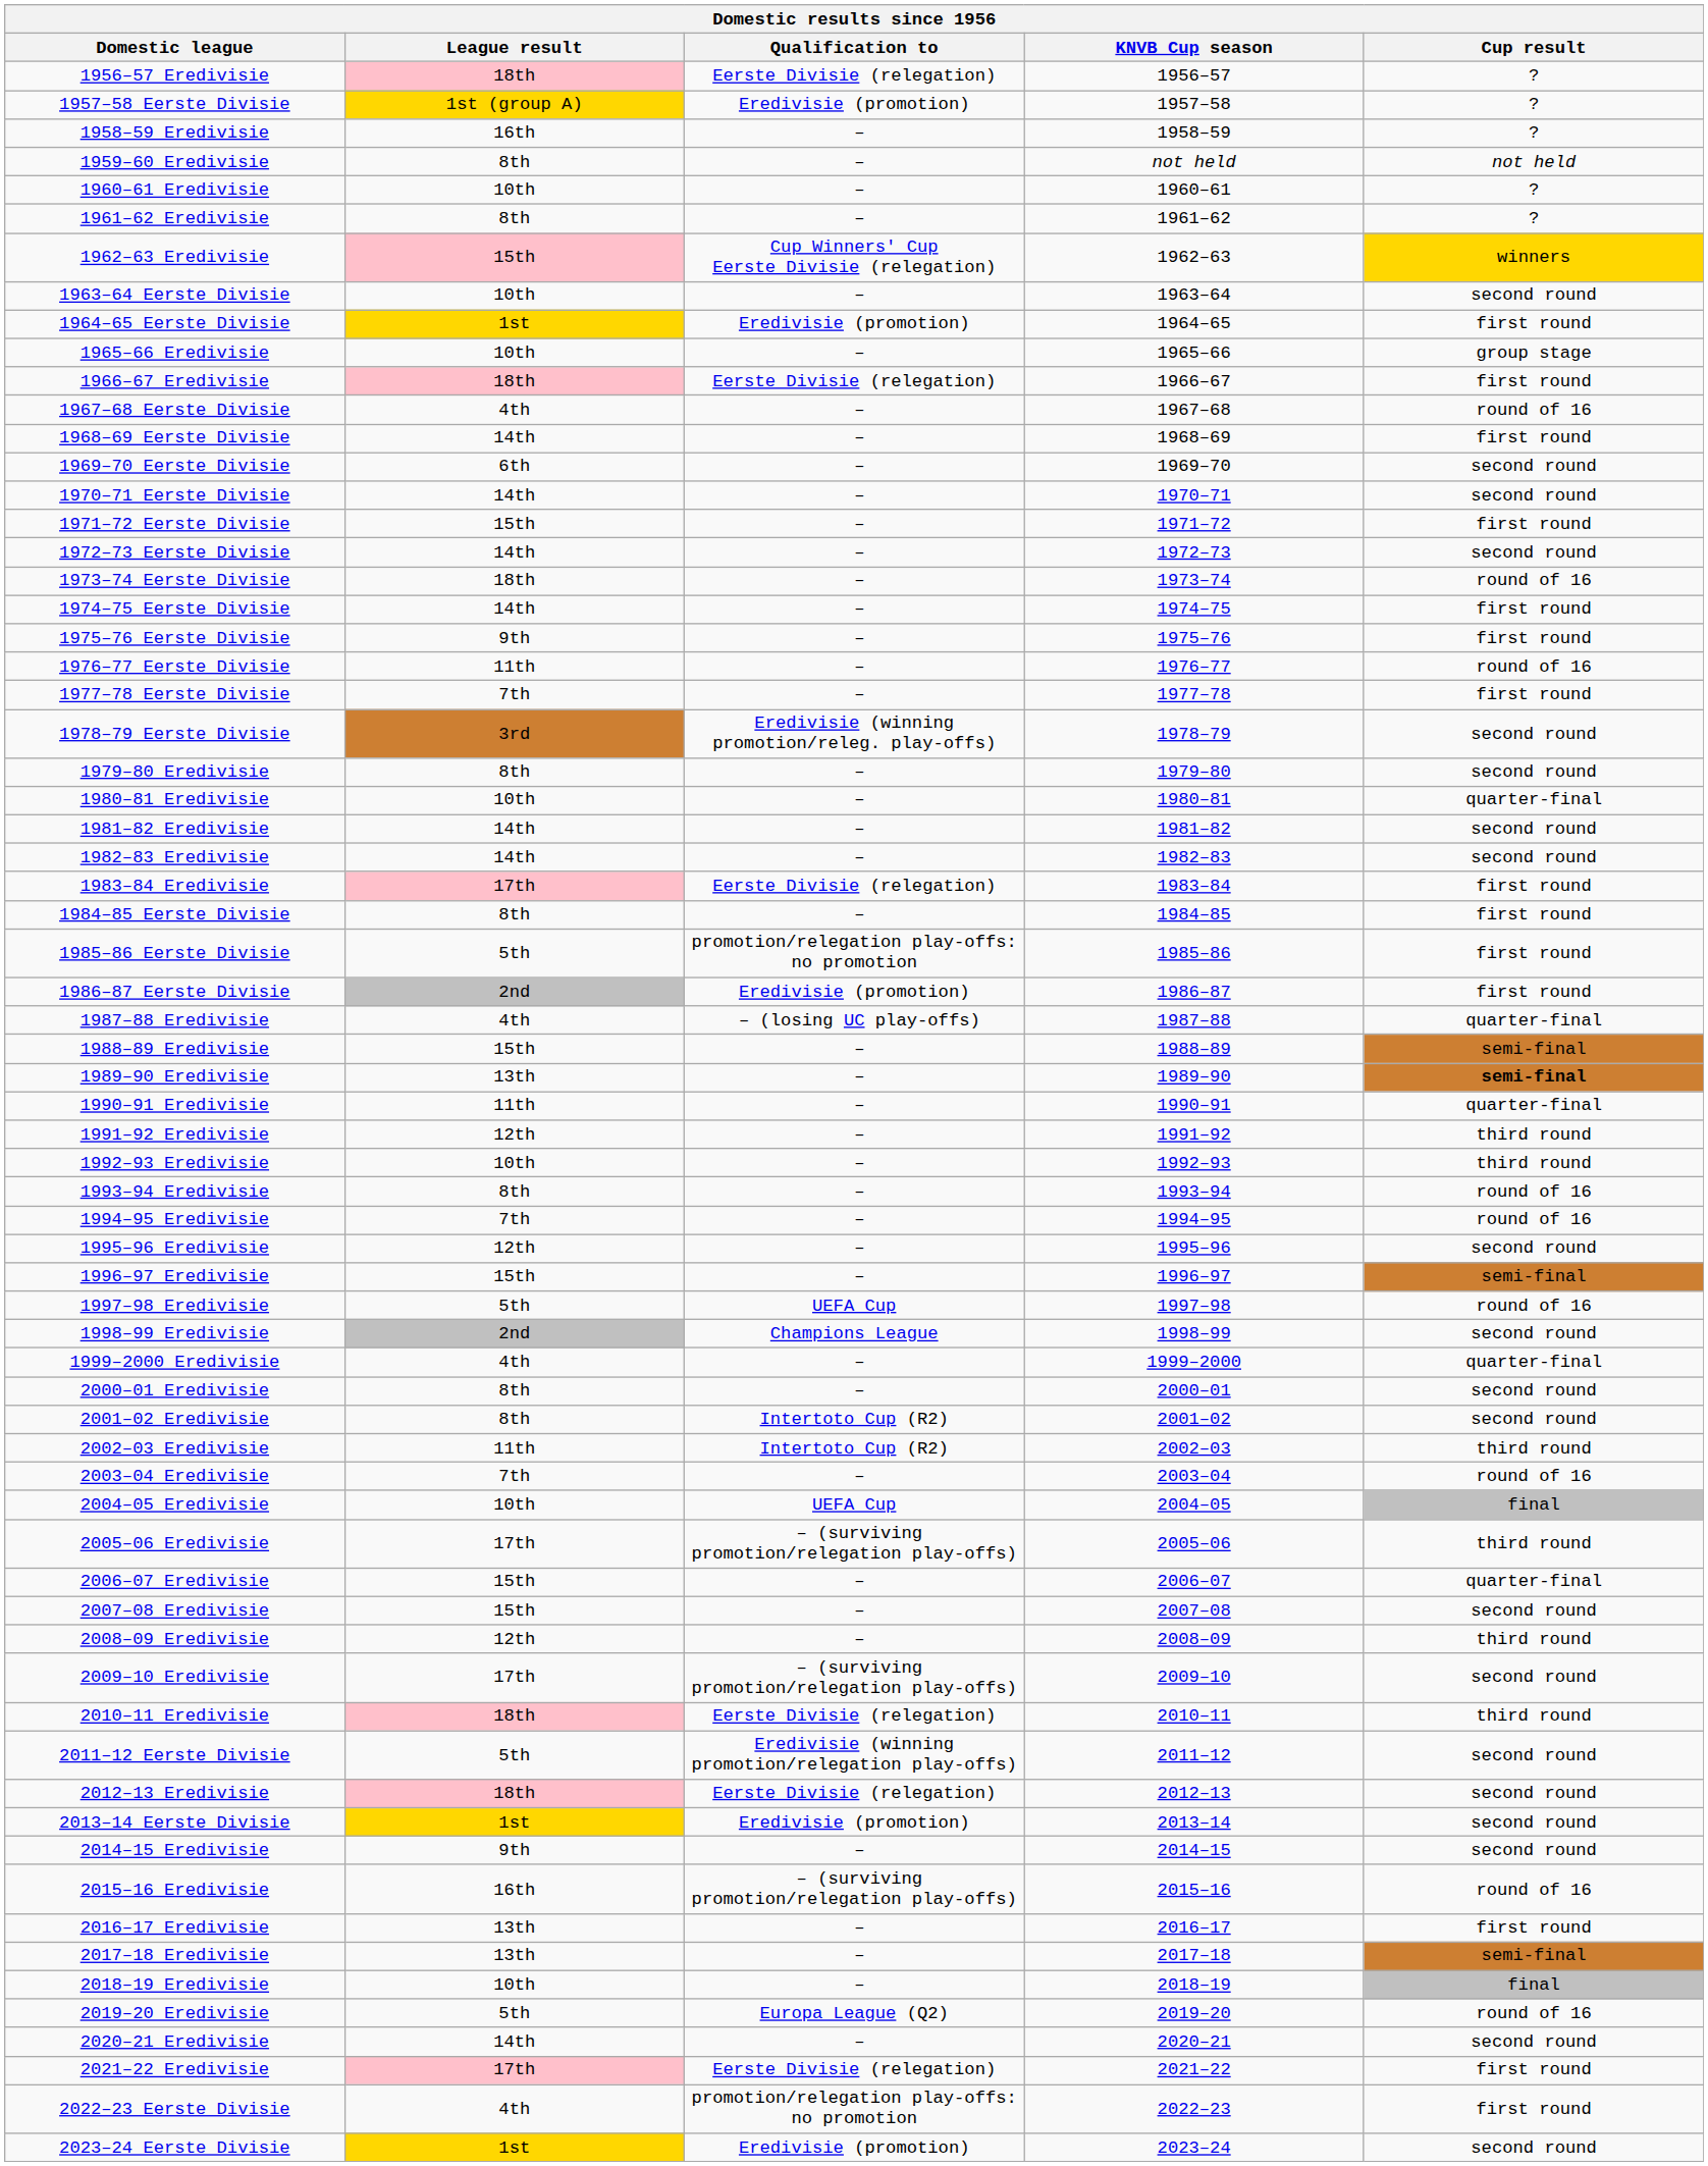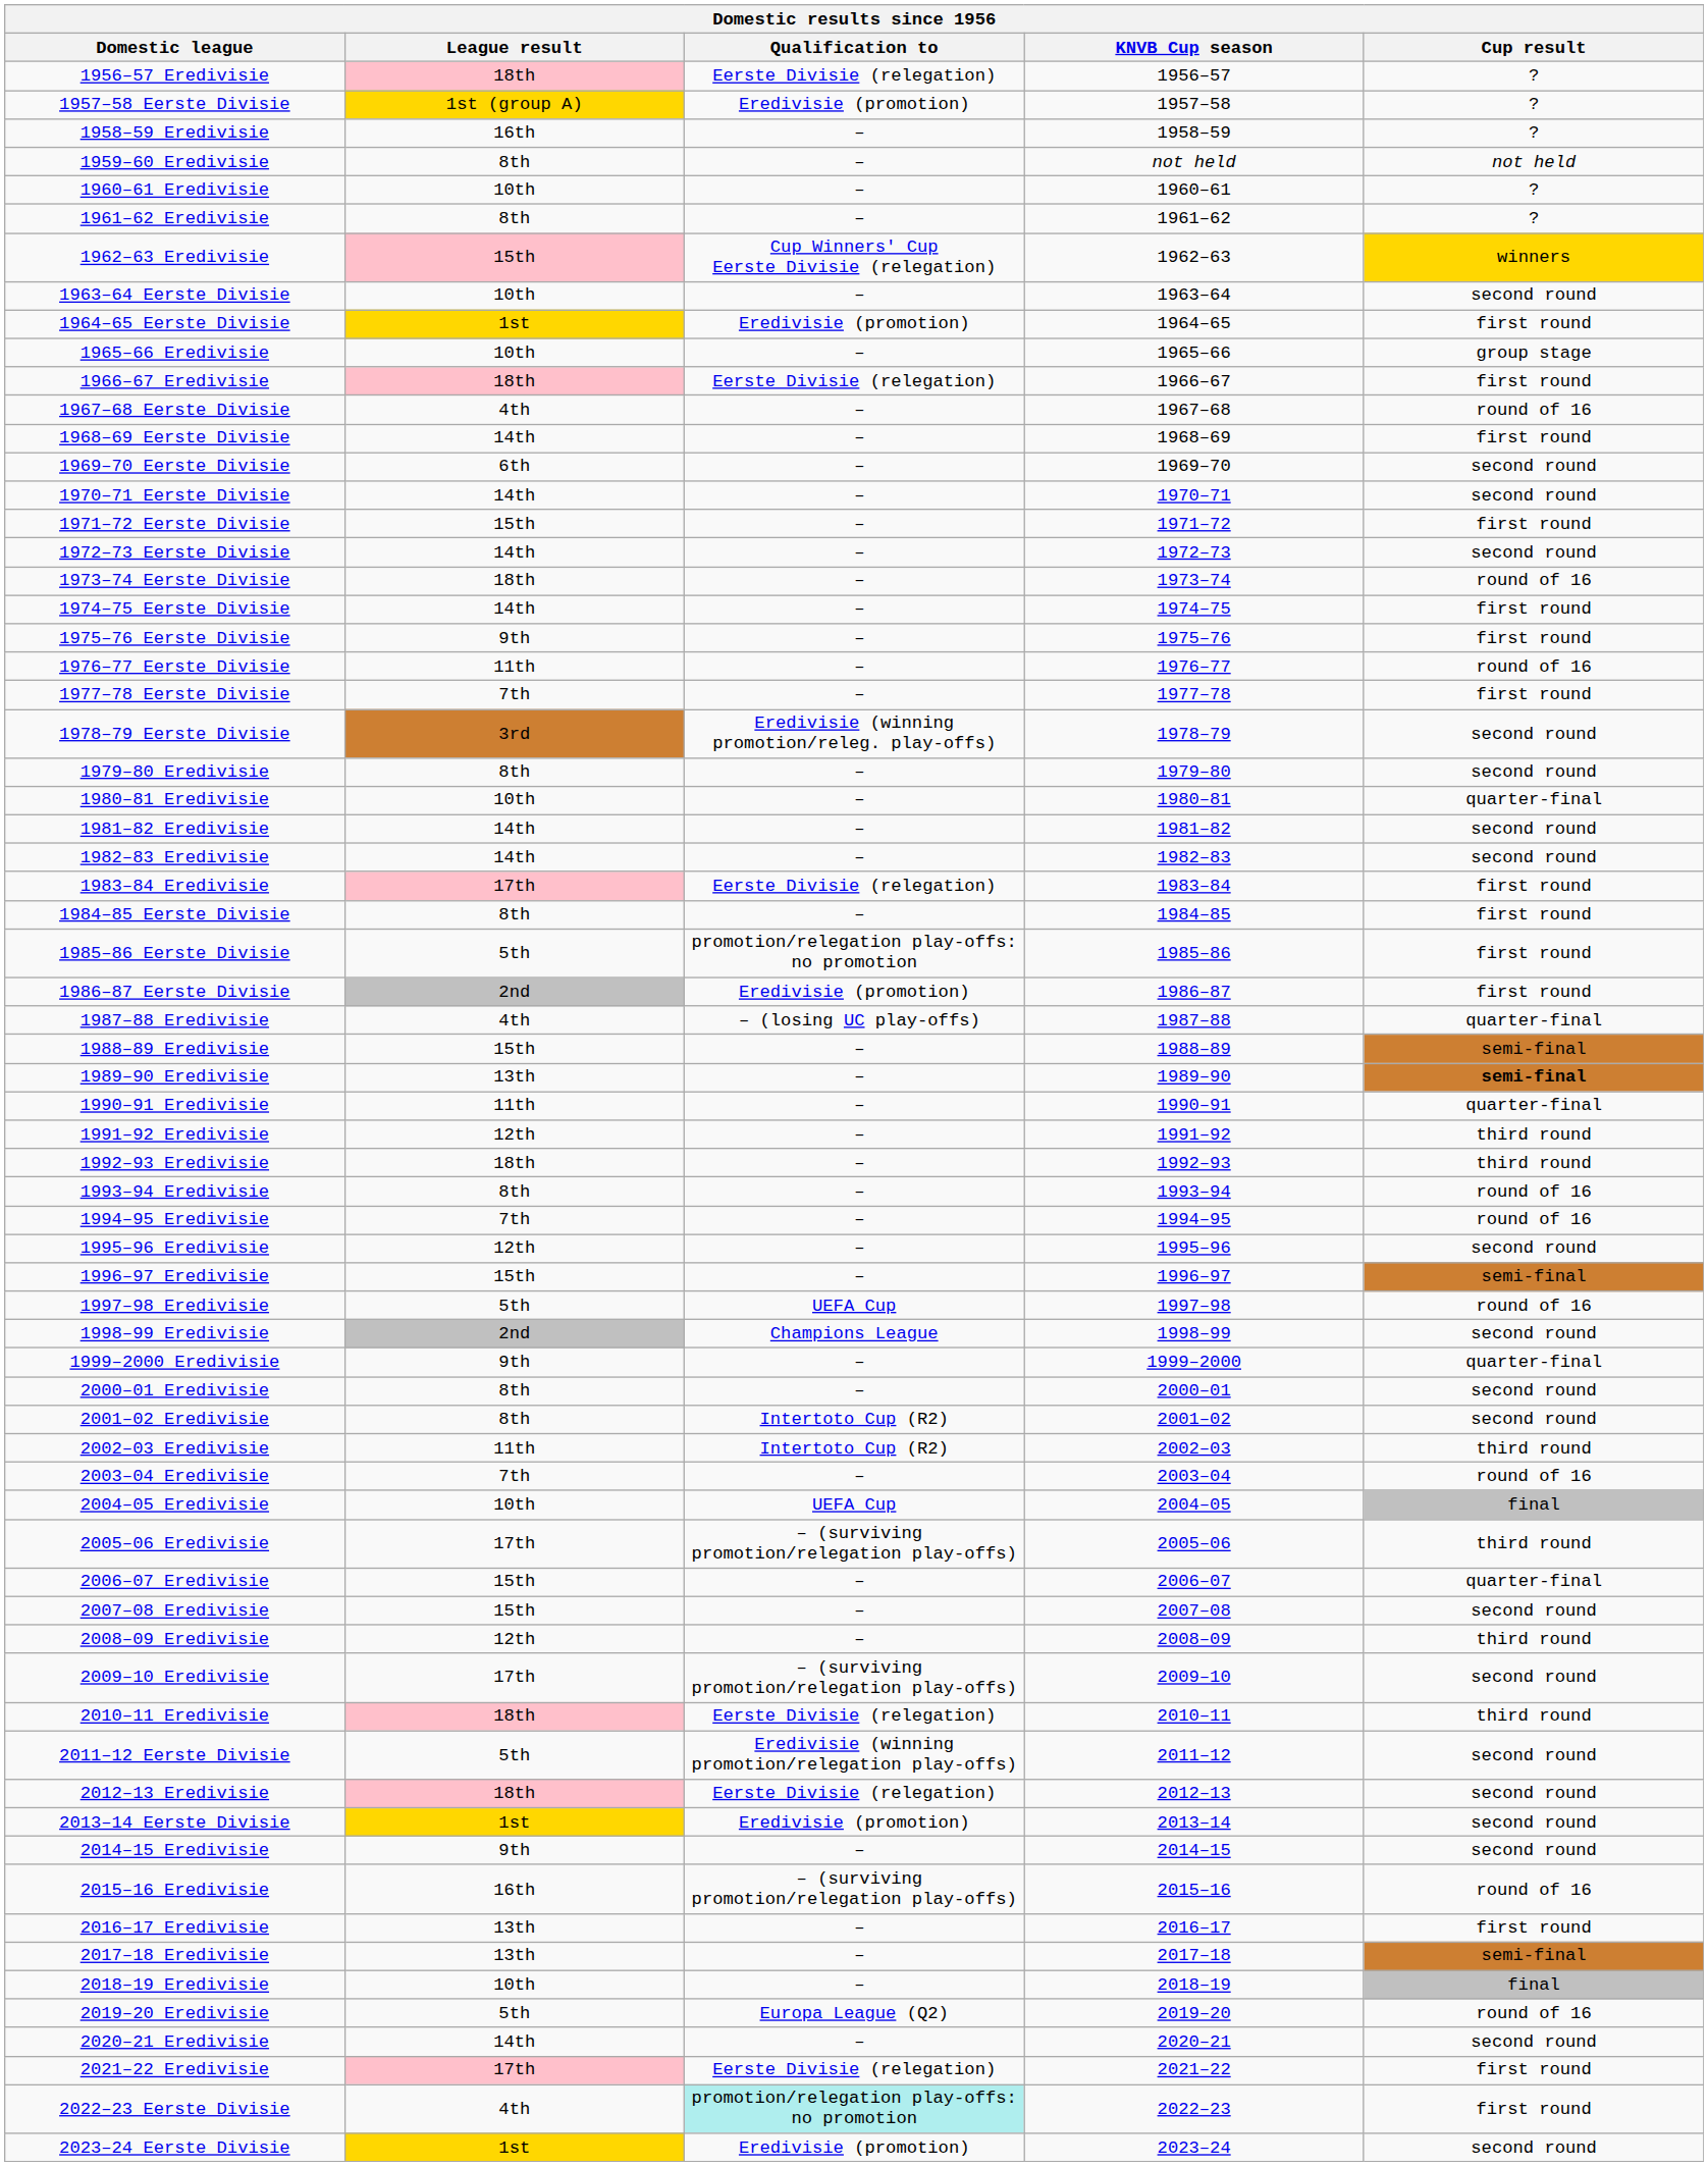1992–93 Eredivisie | League result: 10th -> 18th
1999–2000 Eredivisie | League result: 4th -> 9th
2022–23 Eerste Divisie | Qualification to: no background -> paleturquoise background
